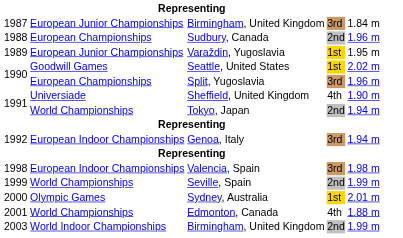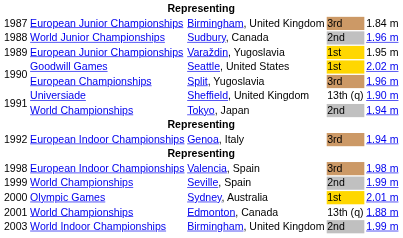Sudbury, Canada | column 2: European Championships -> World Junior Championships
Sheffield, United Kingdom | column 4: 4th -> 13th (q)
Edmonton, Canada | column 4: 4th -> 13th (q)
